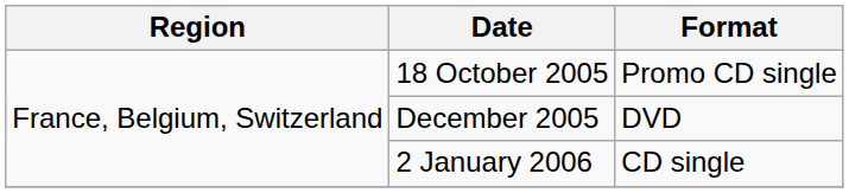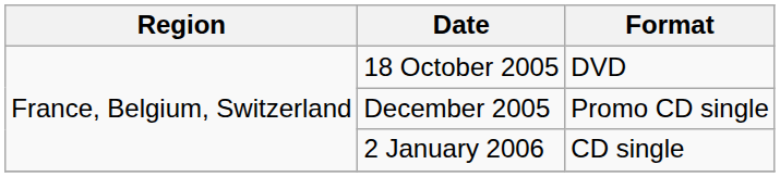18 October 2005 | Format: Promo CD single -> DVD
December 2005 | Format: DVD -> Promo CD single
